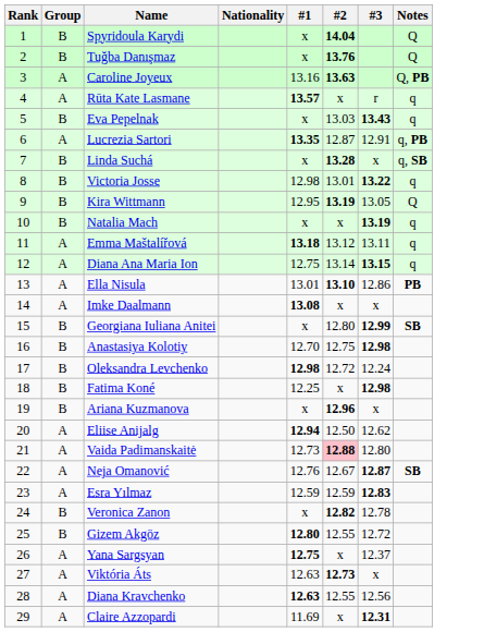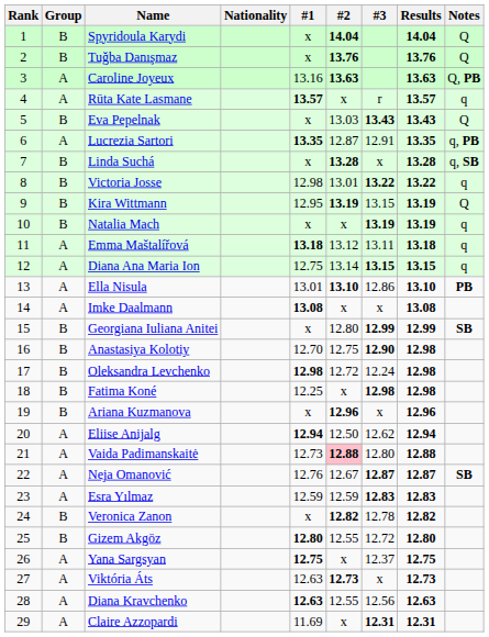+ column: Results | 14.04 | 13.76 | 13.63 | 13.57 | 13.43 | 13.35 | 13.28 | 13.22 | 13.19 | 13.19 | 13.18 | 13.15 | 13.10 | 13.08 | 12.99 | 12.98 | 12.98 | 12.98 | 12.96 | 12.94 | 12.88 | 12.87 | 12.83 | 12.82 | 12.80 | 12.75 | 12.73 | 12.63 | 12.31
Eva Pepelnak | Notes: q -> Q
Kira Wittmann | #3: 13.05 -> 13.15
Anastasiya Kolotiy | #3: 12.98 -> 12.90
